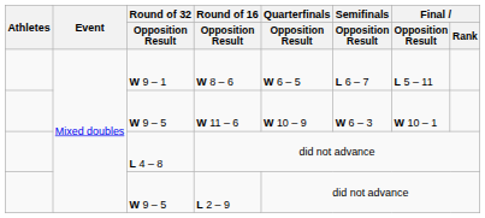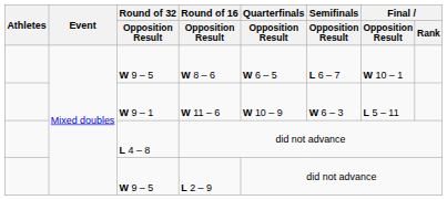W 8 – 6 | Round of 32 / Opposition Result: W 9 – 1 -> W 9 – 5
W 8 – 6 | Final / Opposition Result: L 5 – 11 -> W 10 – 1
W 11 – 6 | Round of 32 / Opposition Result: W 9 – 5 -> W 9 – 1
W 11 – 6 | Final / Opposition Result: W 10 – 1 -> L 5 – 11
